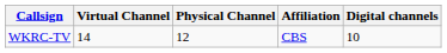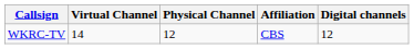WKRC-TV | Digital channels: 10 -> 12
